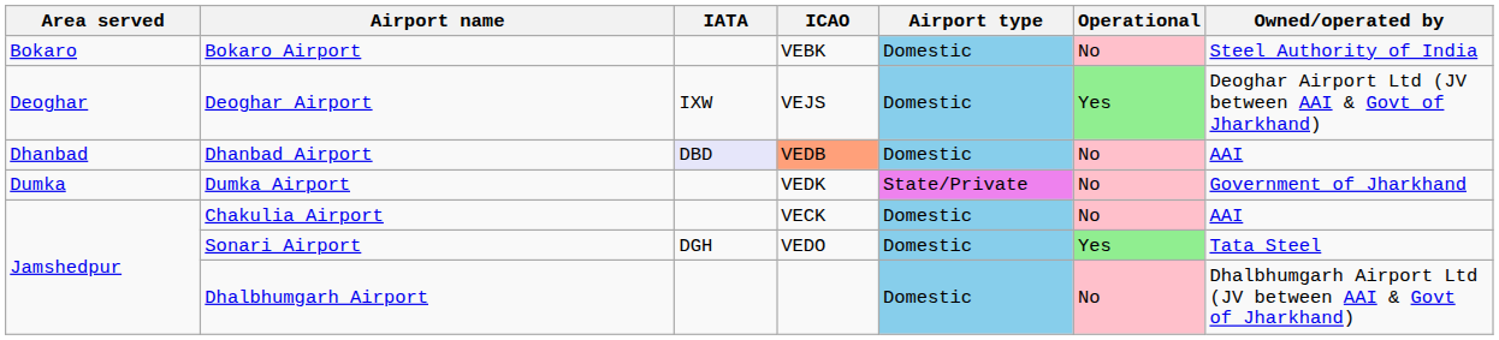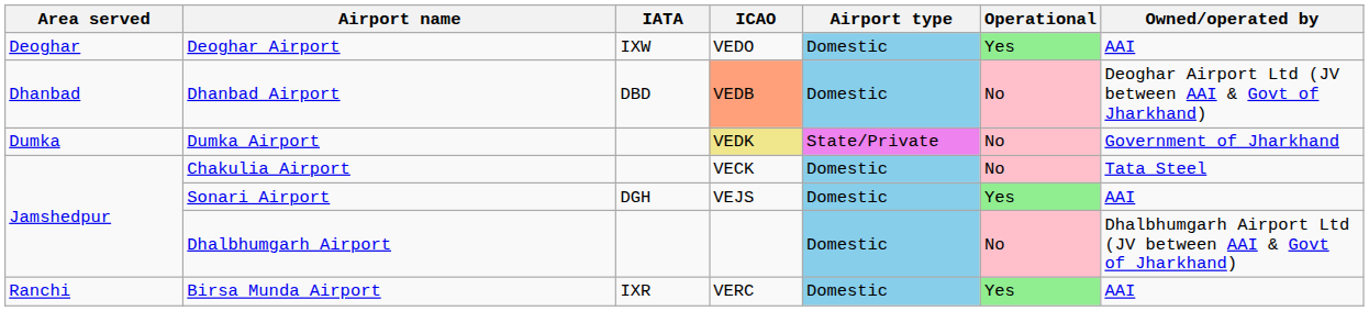- row: Bokaro | Bokaro Airport | VEBK | Domestic | No | Steel Authority of India
Deoghar Airport | ICAO: VEJS -> VEDO
Deoghar Airport | Owned/operated by: Deoghar Airport Ltd (JV between AAI & Govt of Jharkhand) -> AAI
Dhanbad Airport | IATA: lavender background -> no background
Dhanbad Airport | Owned/operated by: AAI -> Deoghar Airport Ltd (JV between AAI & Govt of Jharkhand)
Dumka Airport | ICAO: no background -> khaki background
Chakulia Airport | Owned/operated by: AAI -> Tata Steel
Sonari Airport | ICAO: VEDO -> VEJS
Sonari Airport | Owned/operated by: Tata Steel -> AAI
+ row: Ranchi | Birsa Munda Airport | IXR | VERC | Domestic | Yes | AAI
